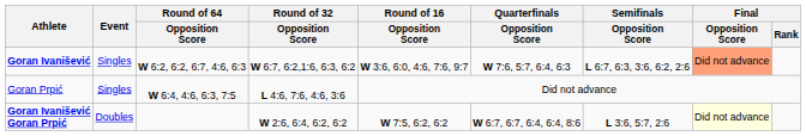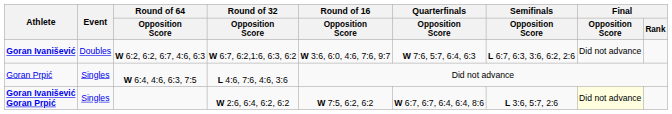Goran Ivanišević | Event: Singles -> Doubles
Goran Ivanišević | Final / Opposition Score: lightsalmon background -> no background
Goran Ivanišević Goran Prpić | Event: Doubles -> Singles
